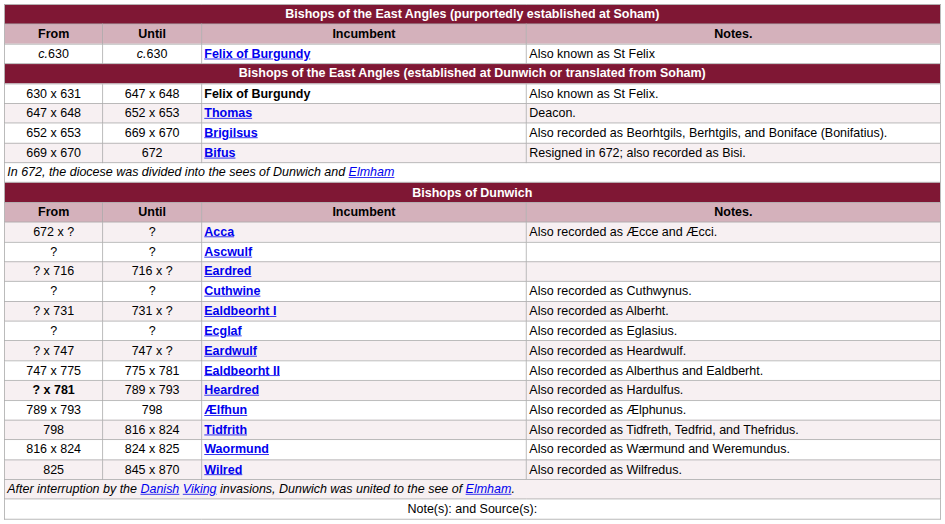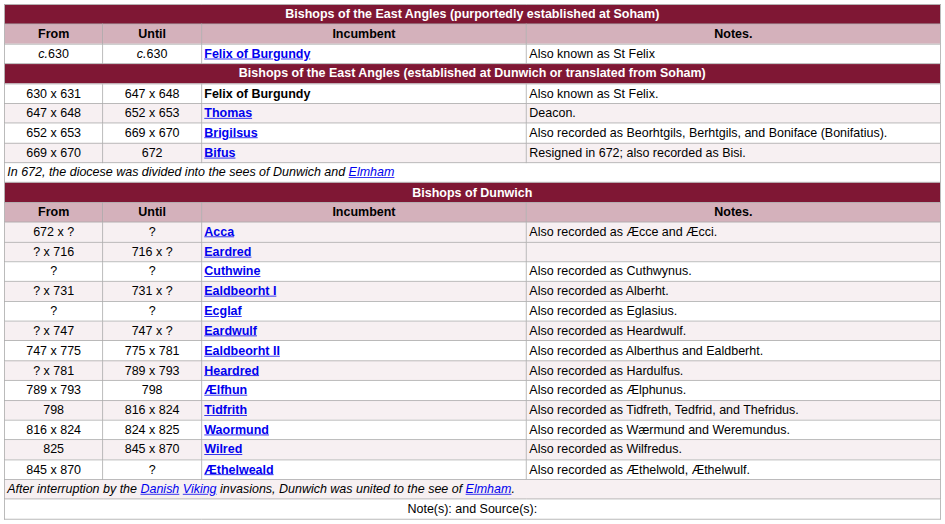- row: ? | ? | Ascwulf
Heardred | From: bold -> normal
+ row: 845 x 870 | ? | Æthelweald | Also recorded as Æthelwold, Æthelwulf.
